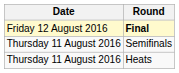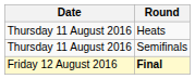rows swapped: Heats <-> Final
